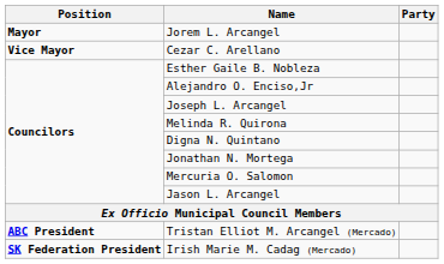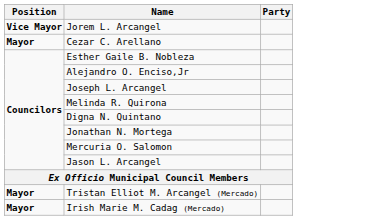Jorem L. Arcangel | Position: Mayor -> Vice Mayor
Cezar C. Arellano | Position: Vice Mayor -> Mayor
Tristan Elliot M. Arcangel (Mercado) | Position: ABC President -> Mayor
Irish Marie M. Cadag (Mercado) | Position: SK Federation President -> Mayor
